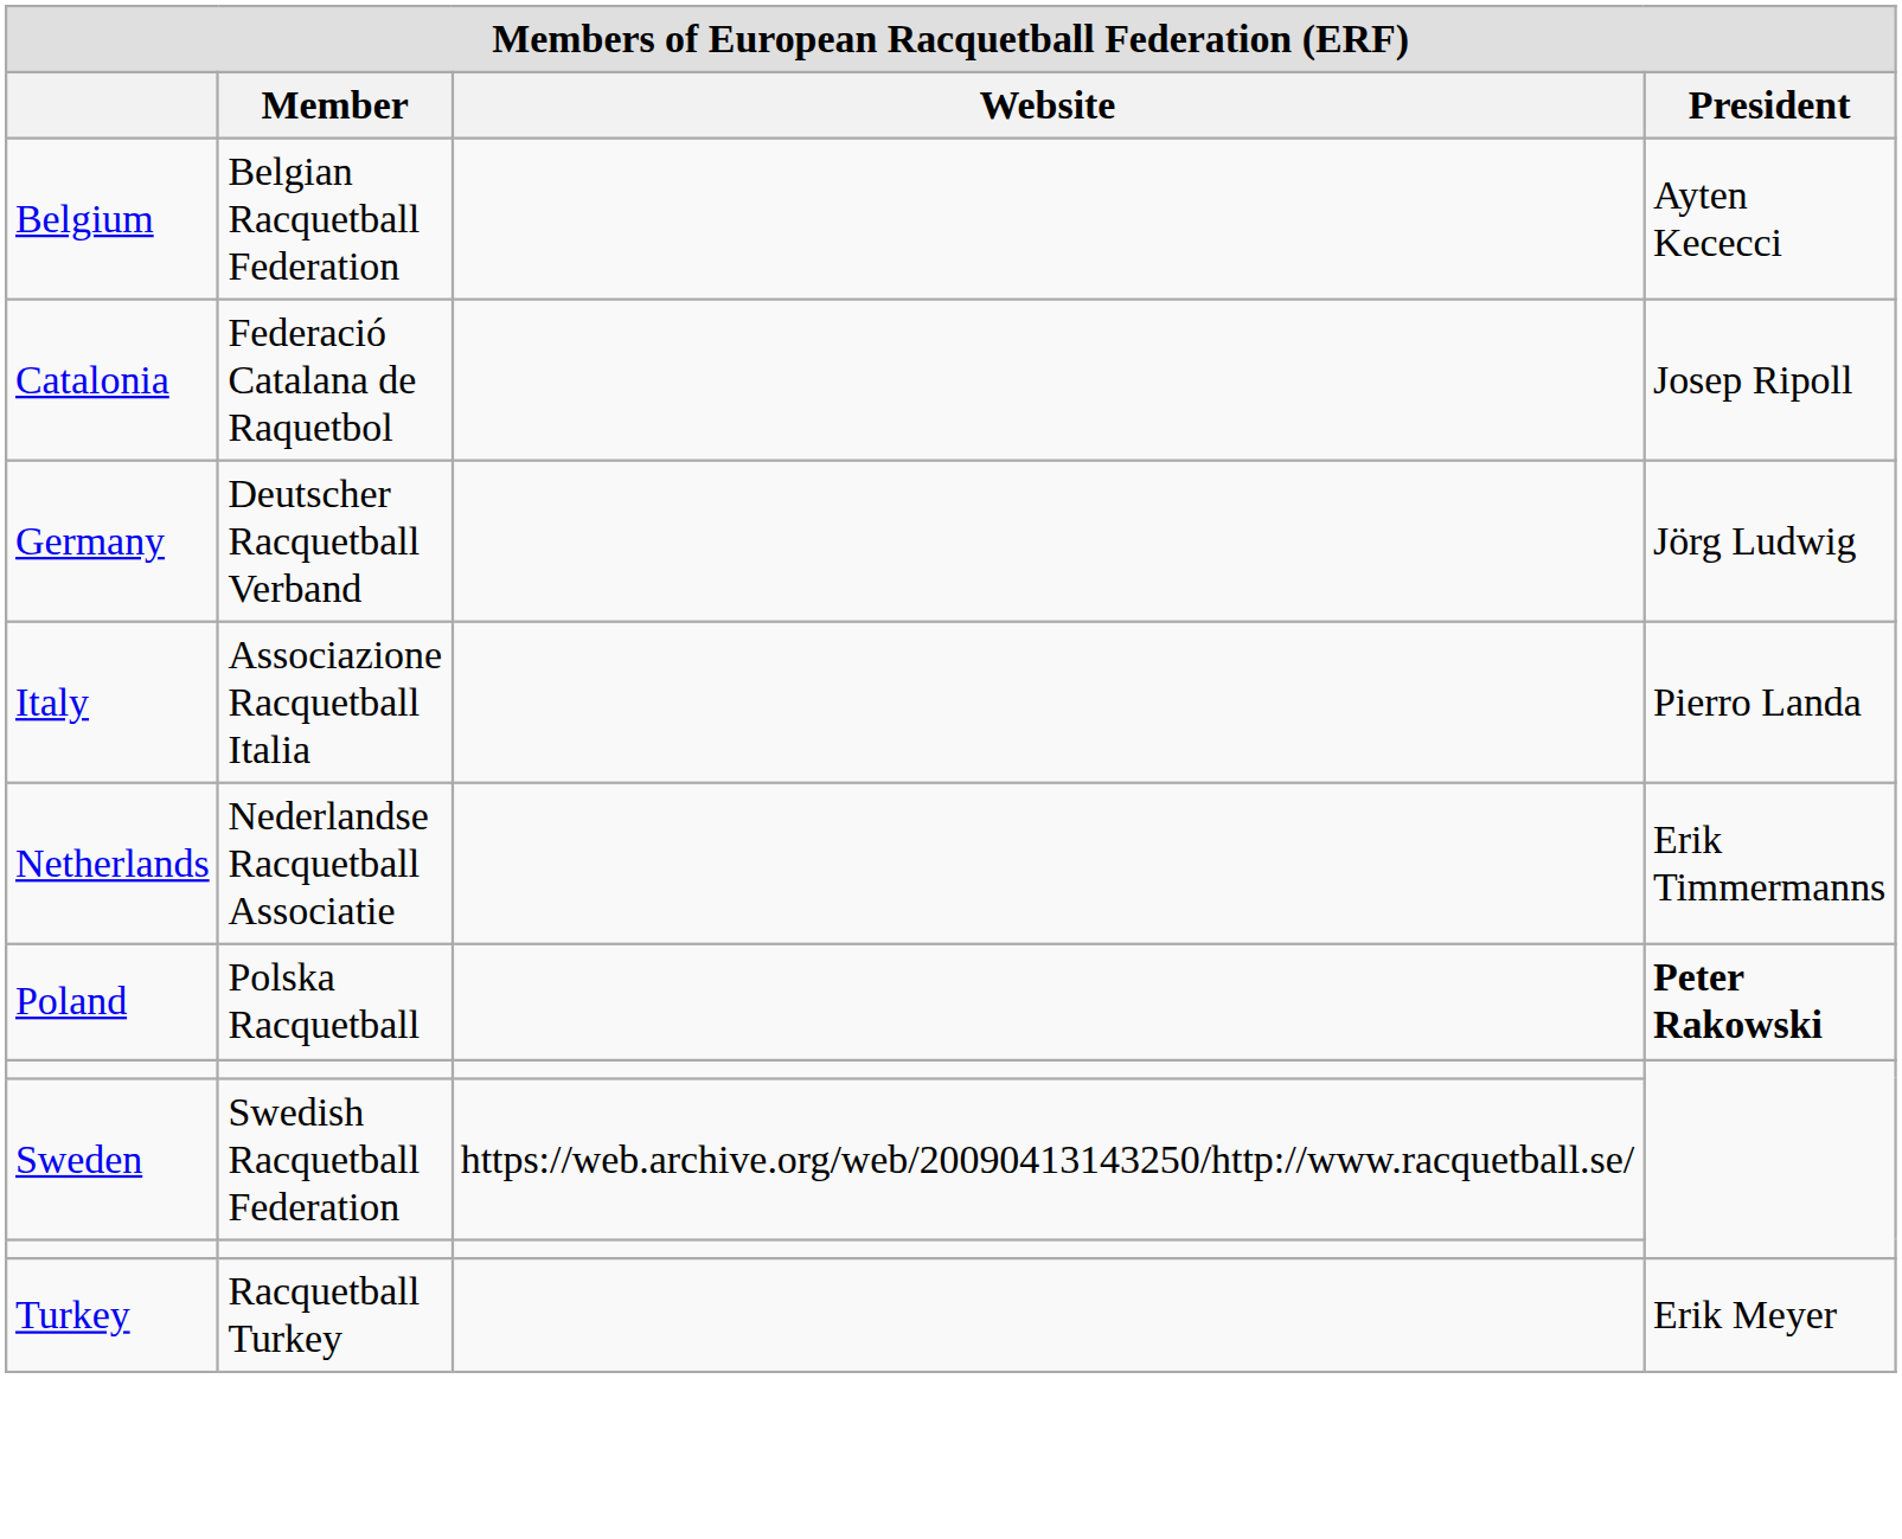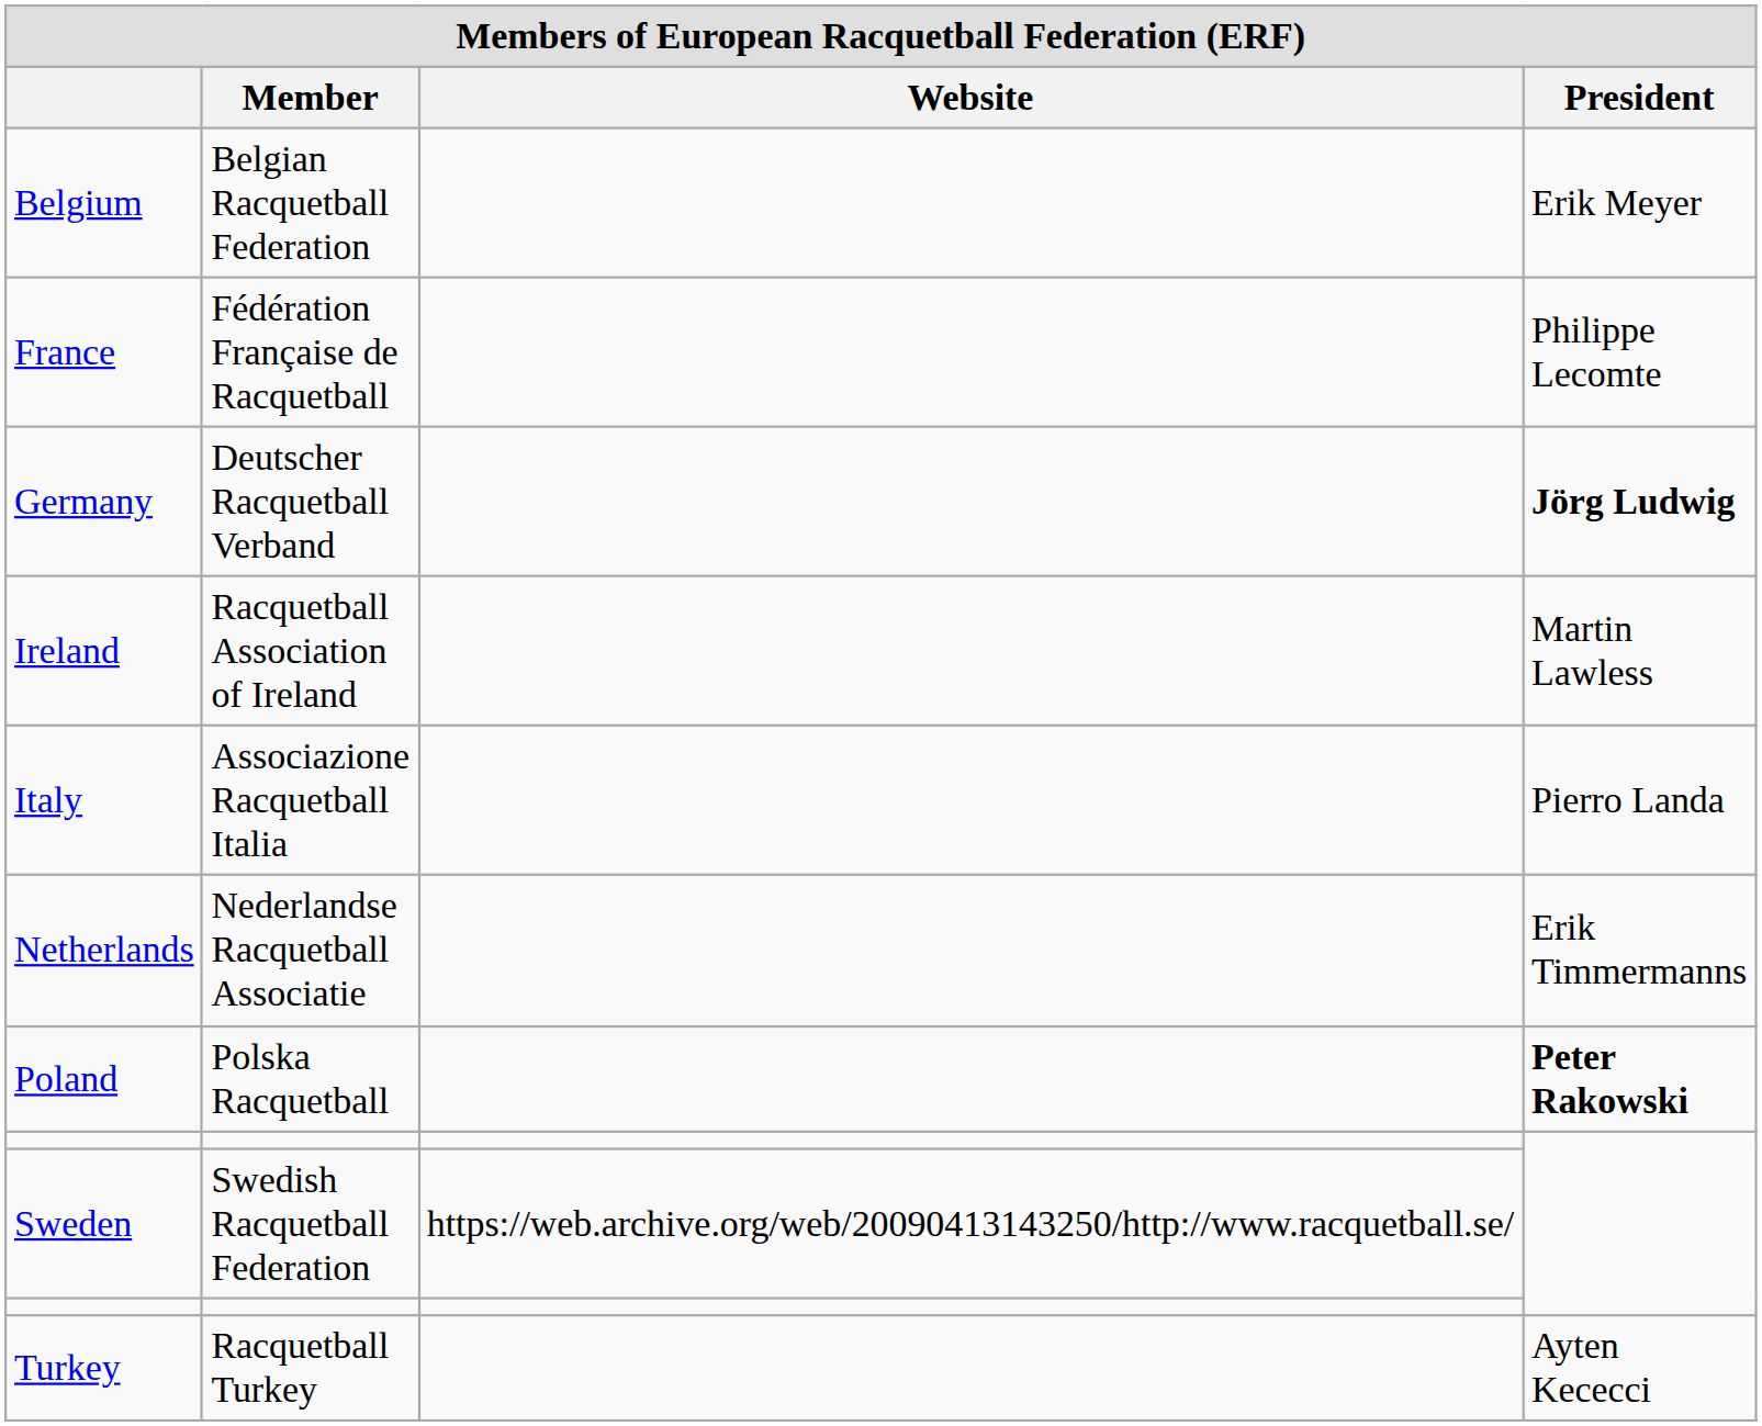Belgium | President: Ayten Kececci -> Erik Meyer
- row: Catalonia | Federació Catalana de Raquetbol | Josep Ripoll
+ row: France | Fédération Française de Racquetball | Philippe Lecomte
Germany | President: normal -> bold
+ row: Ireland | Racquetball Association of Ireland | Martin Lawless
Turkey | President: Erik Meyer -> Ayten Kececci
